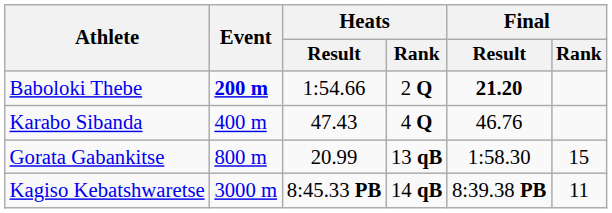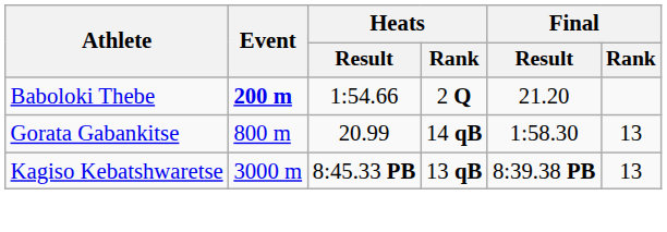Baboloki Thebe | Final / Result: bold -> normal
- row: Karabo Sibanda | 400 m | 47.43 | 4 Q | 46.76
Gorata Gabankitse | Heats / Rank: 13 qB -> 14 qB
Gorata Gabankitse | Final / Rank: 15 -> 13
Kagiso Kebatshwaretse | Heats / Rank: 14 qB -> 13 qB
Kagiso Kebatshwaretse | Final / Rank: 11 -> 13
